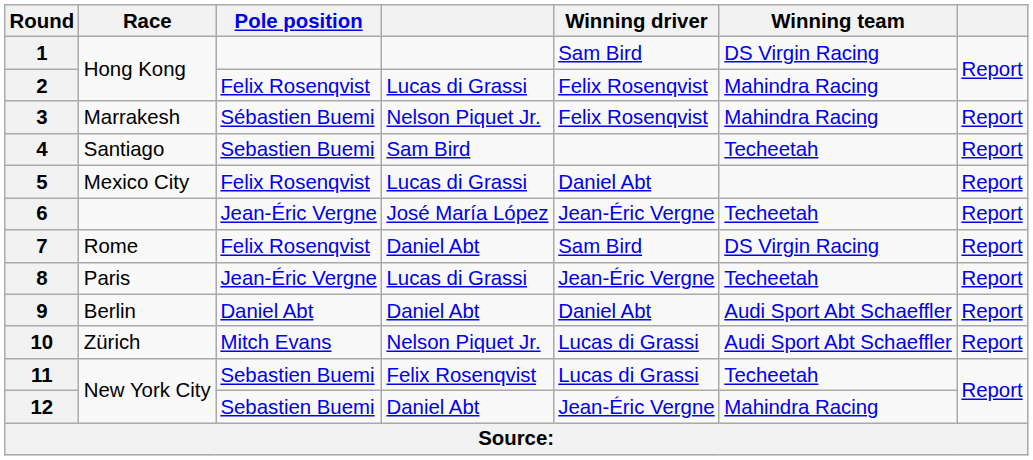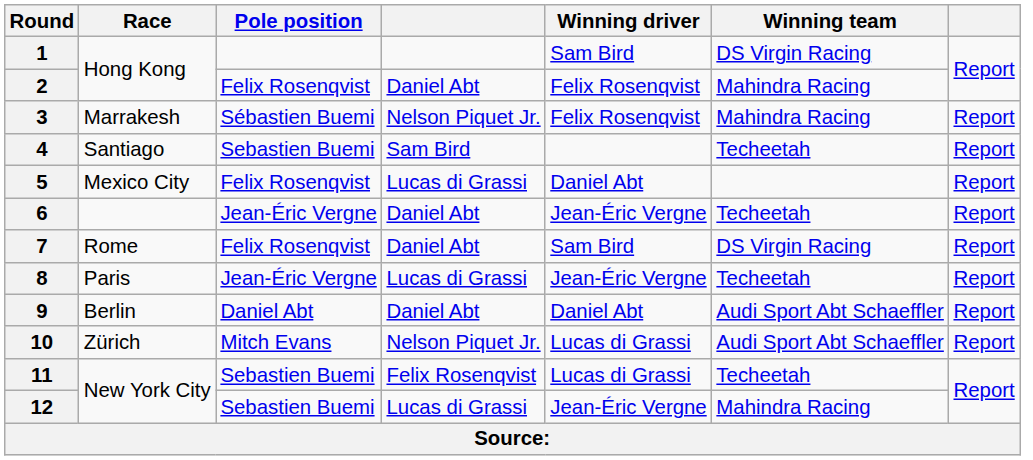2 | column 4: Lucas di Grassi -> Daniel Abt
6 | column 4: José María López -> Daniel Abt
12 | column 4: Daniel Abt -> Lucas di Grassi
